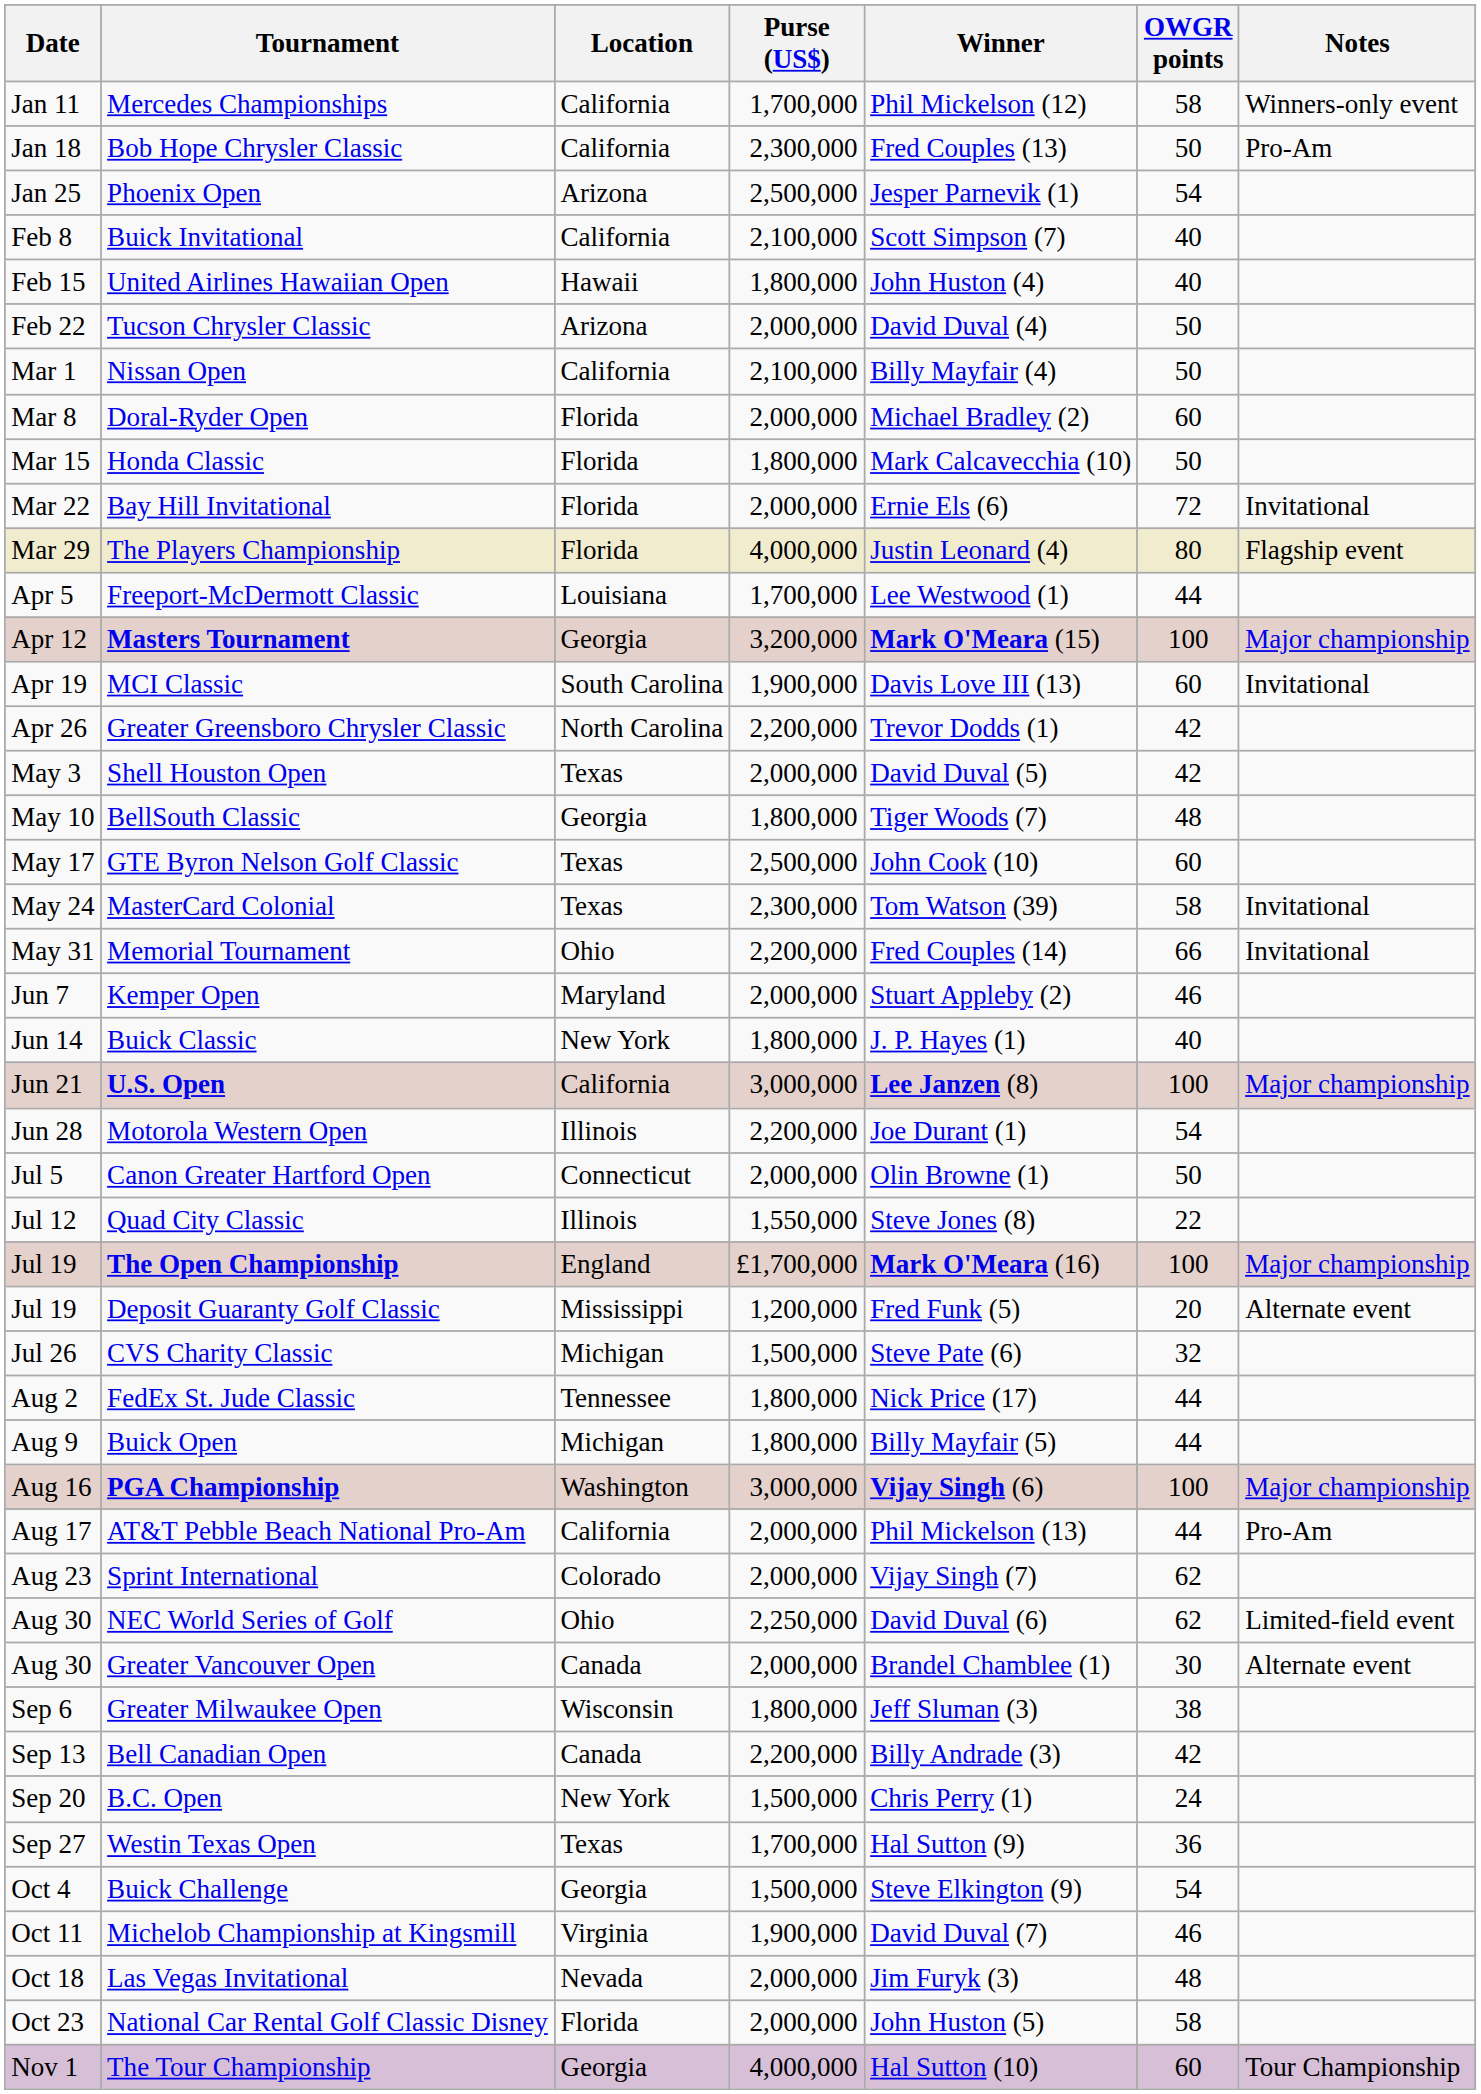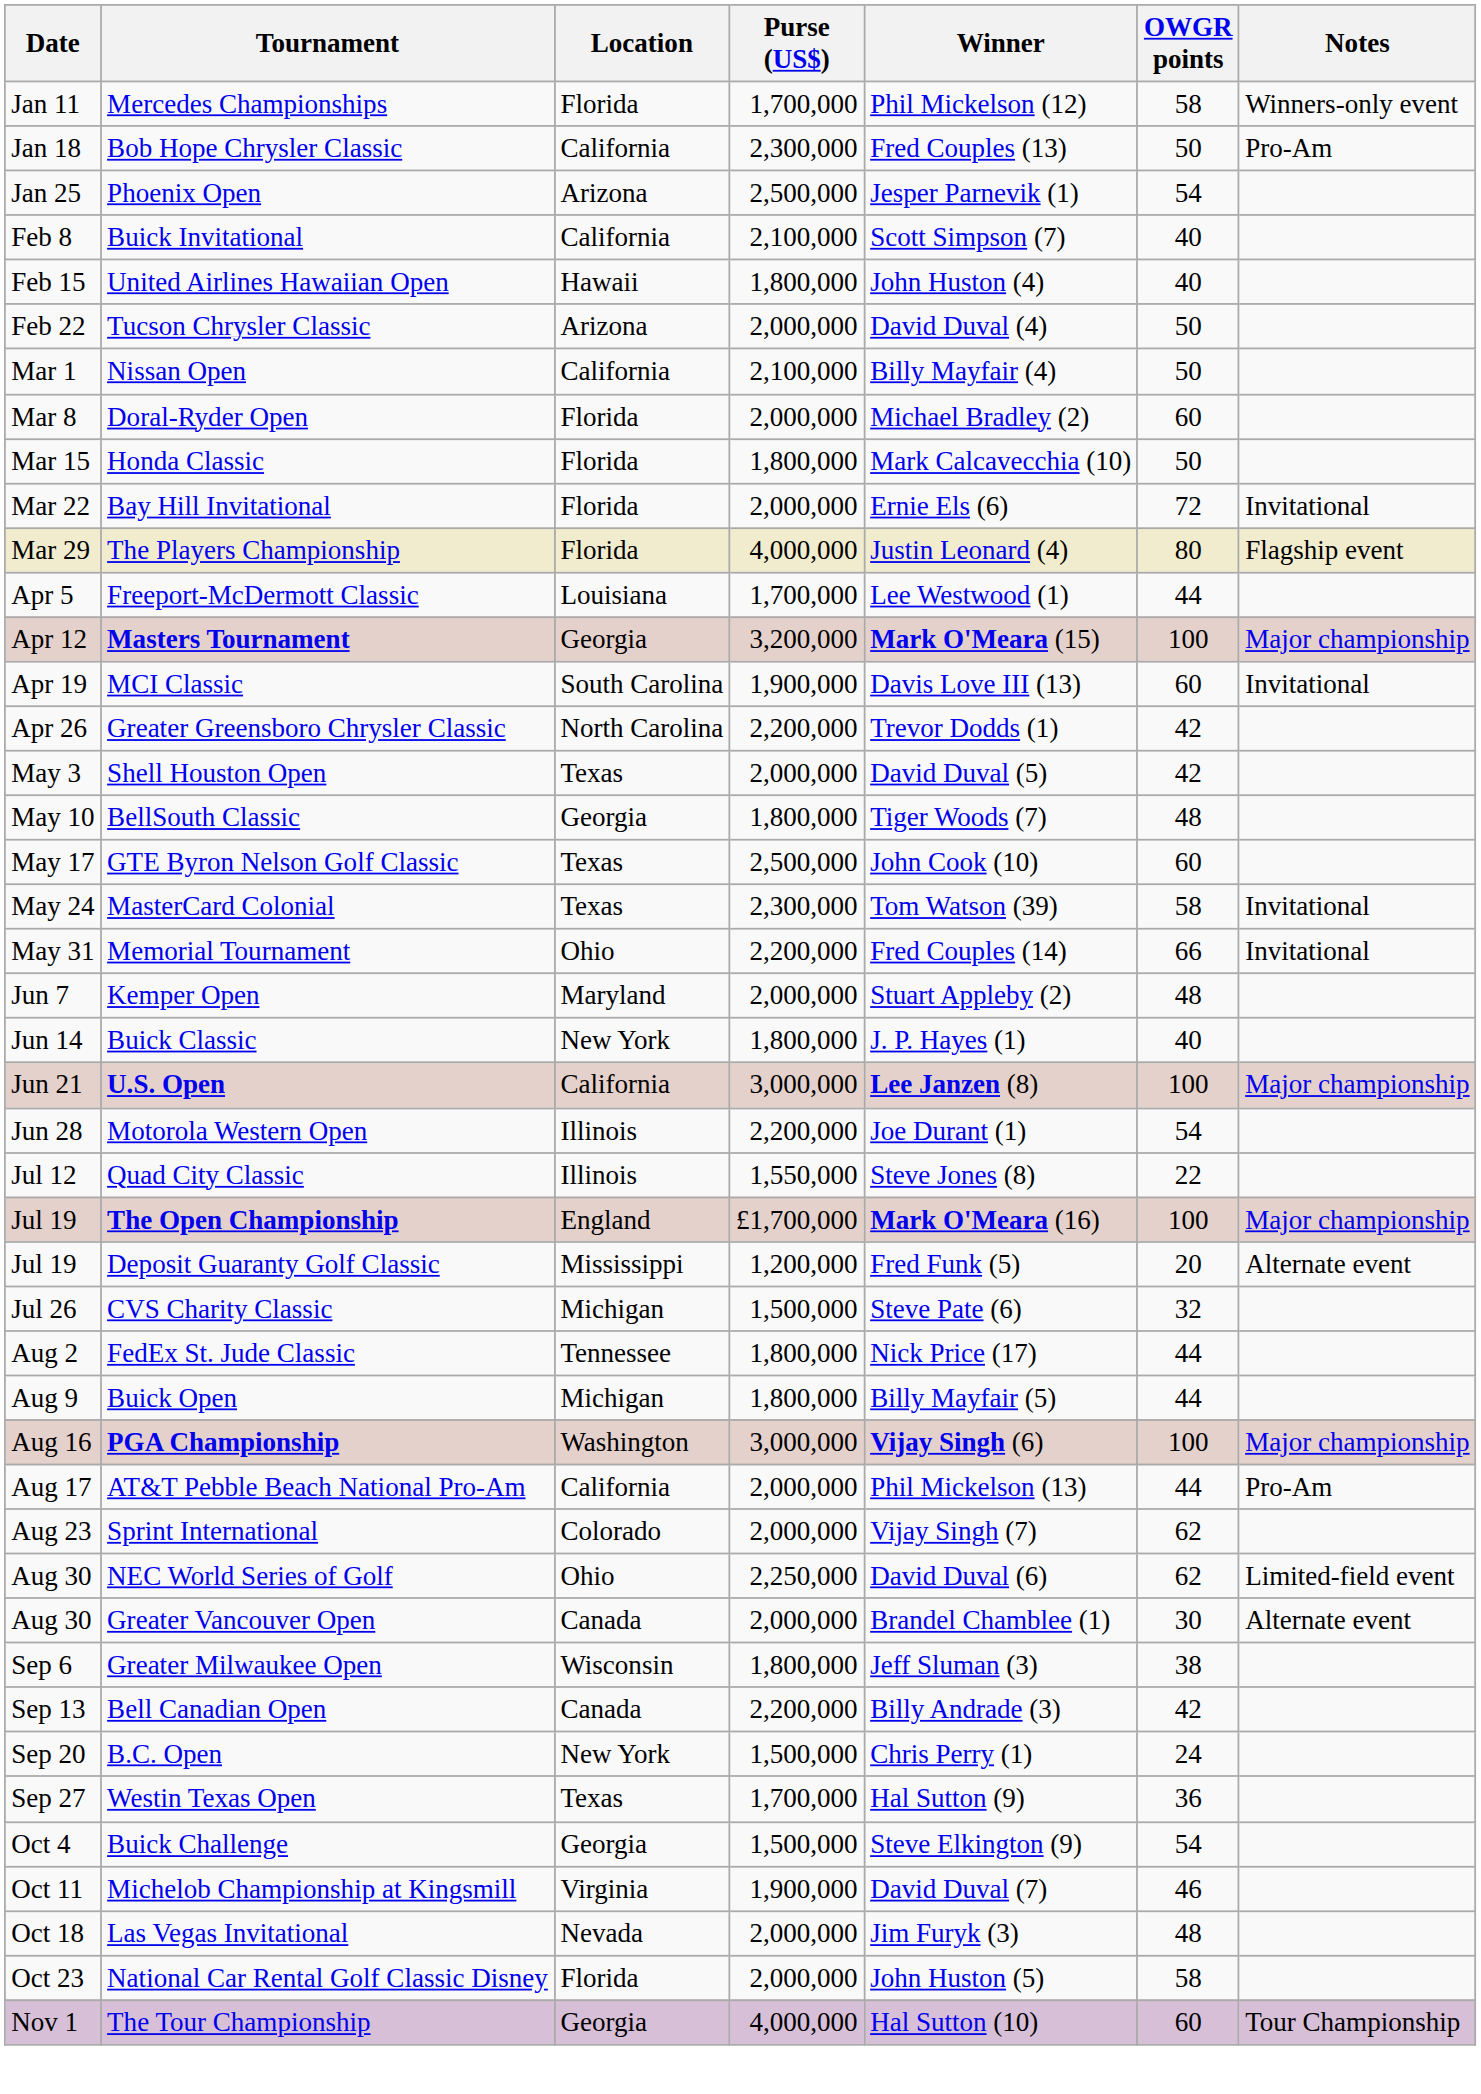Mercedes Championships | Location: California -> Florida
Kemper Open | OWGR points: 46 -> 48
- row: Jul 5 | Canon Greater Hartford Open | Connecticut | 2,000,000 | Olin Browne (1) | 50
